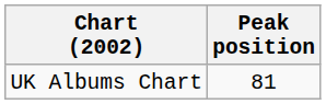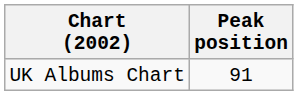UK Albums Chart | Peak position: 81 -> 91
